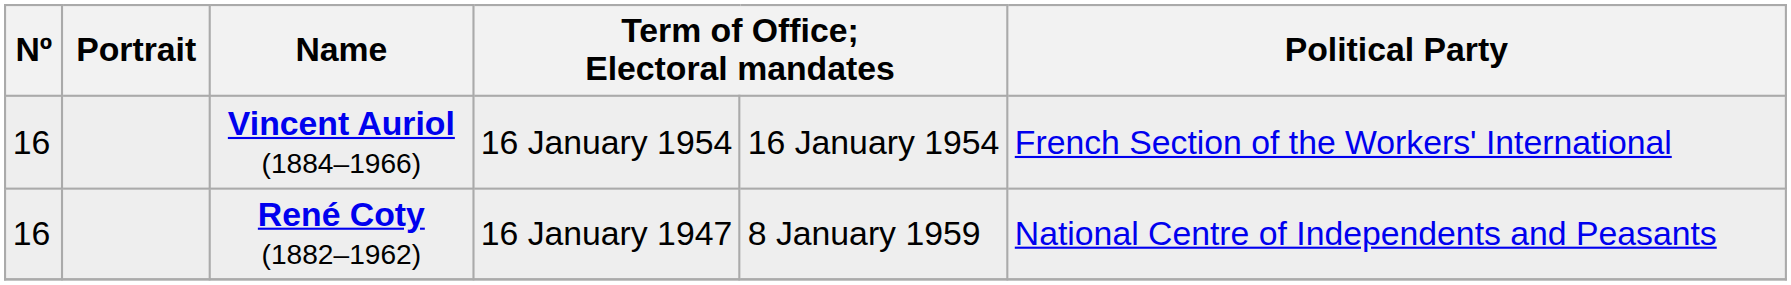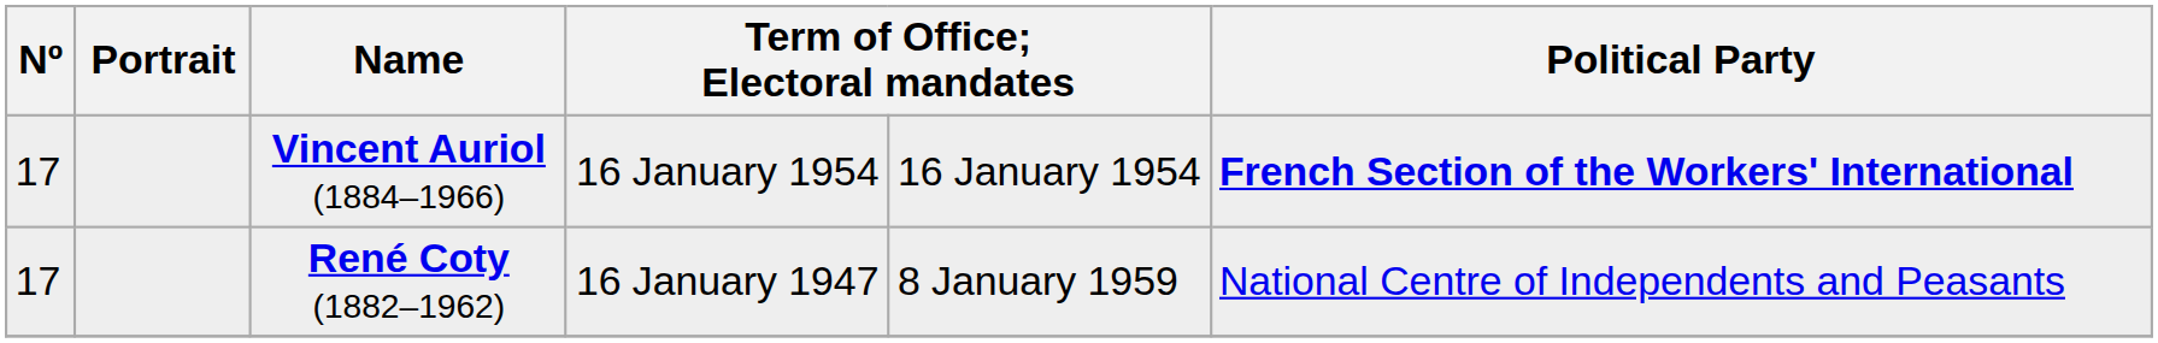Vincent Auriol (1884–1966) | Nº: 16 -> 17
Vincent Auriol (1884–1966) | Political Party: normal -> bold
René Coty (1882–1962) | Nº: 16 -> 17
